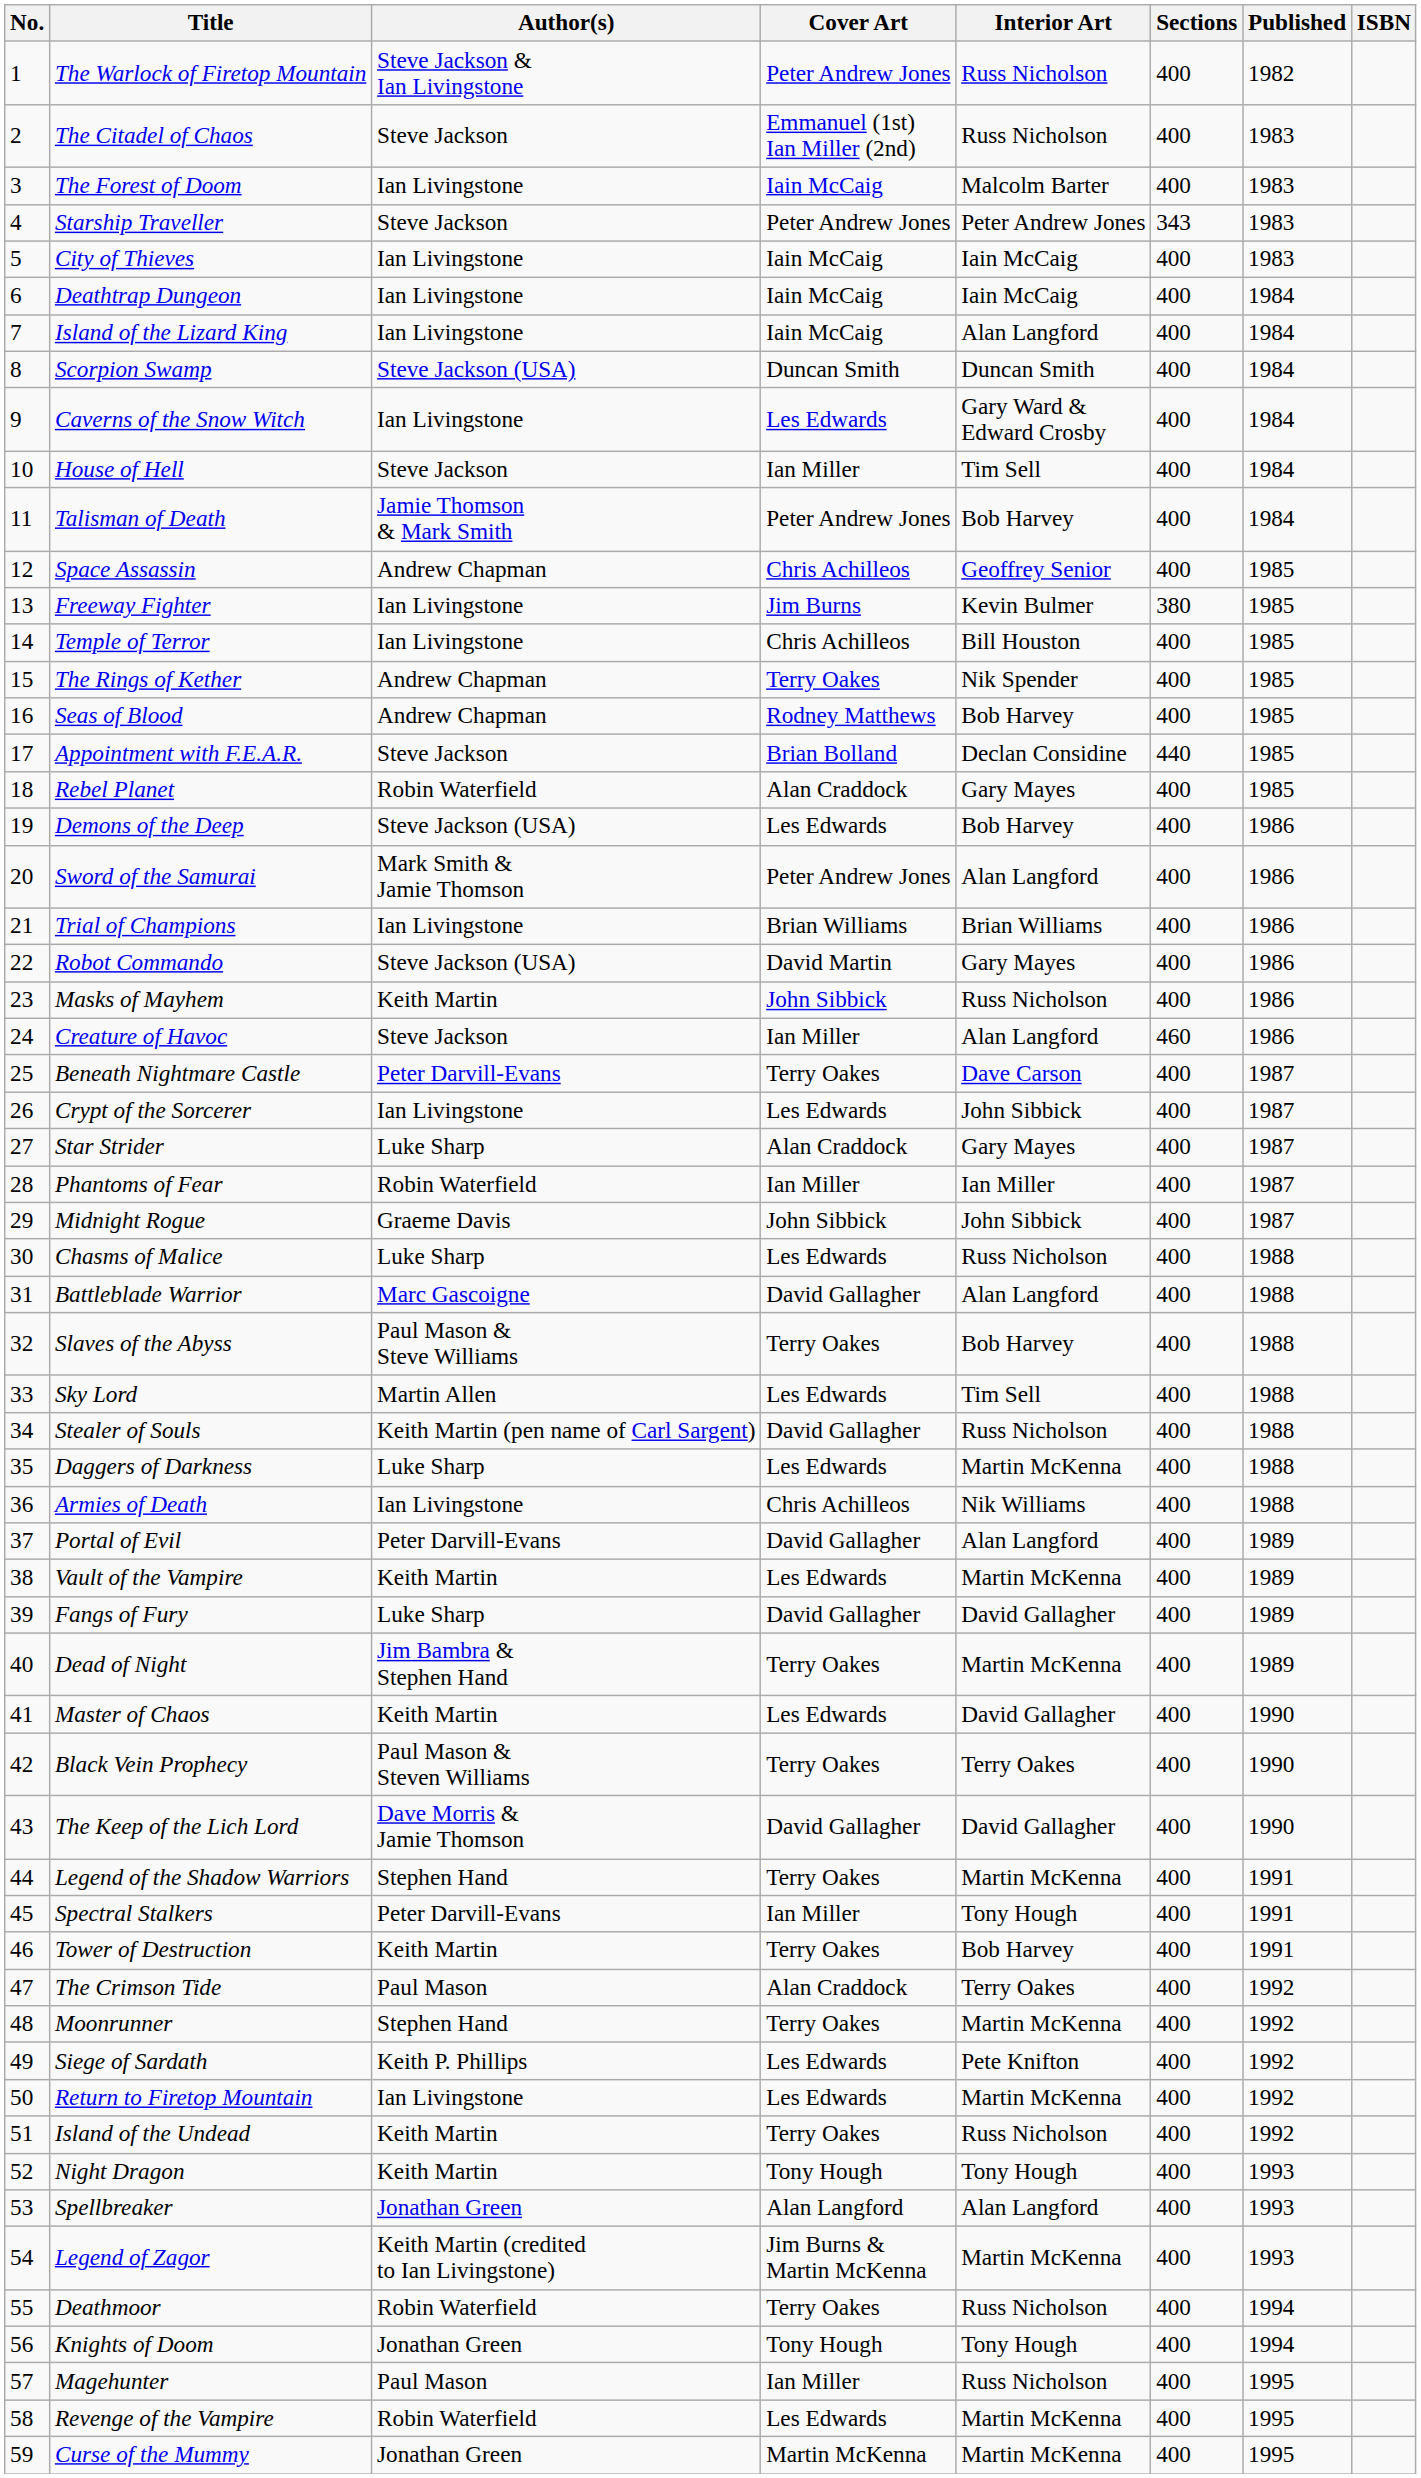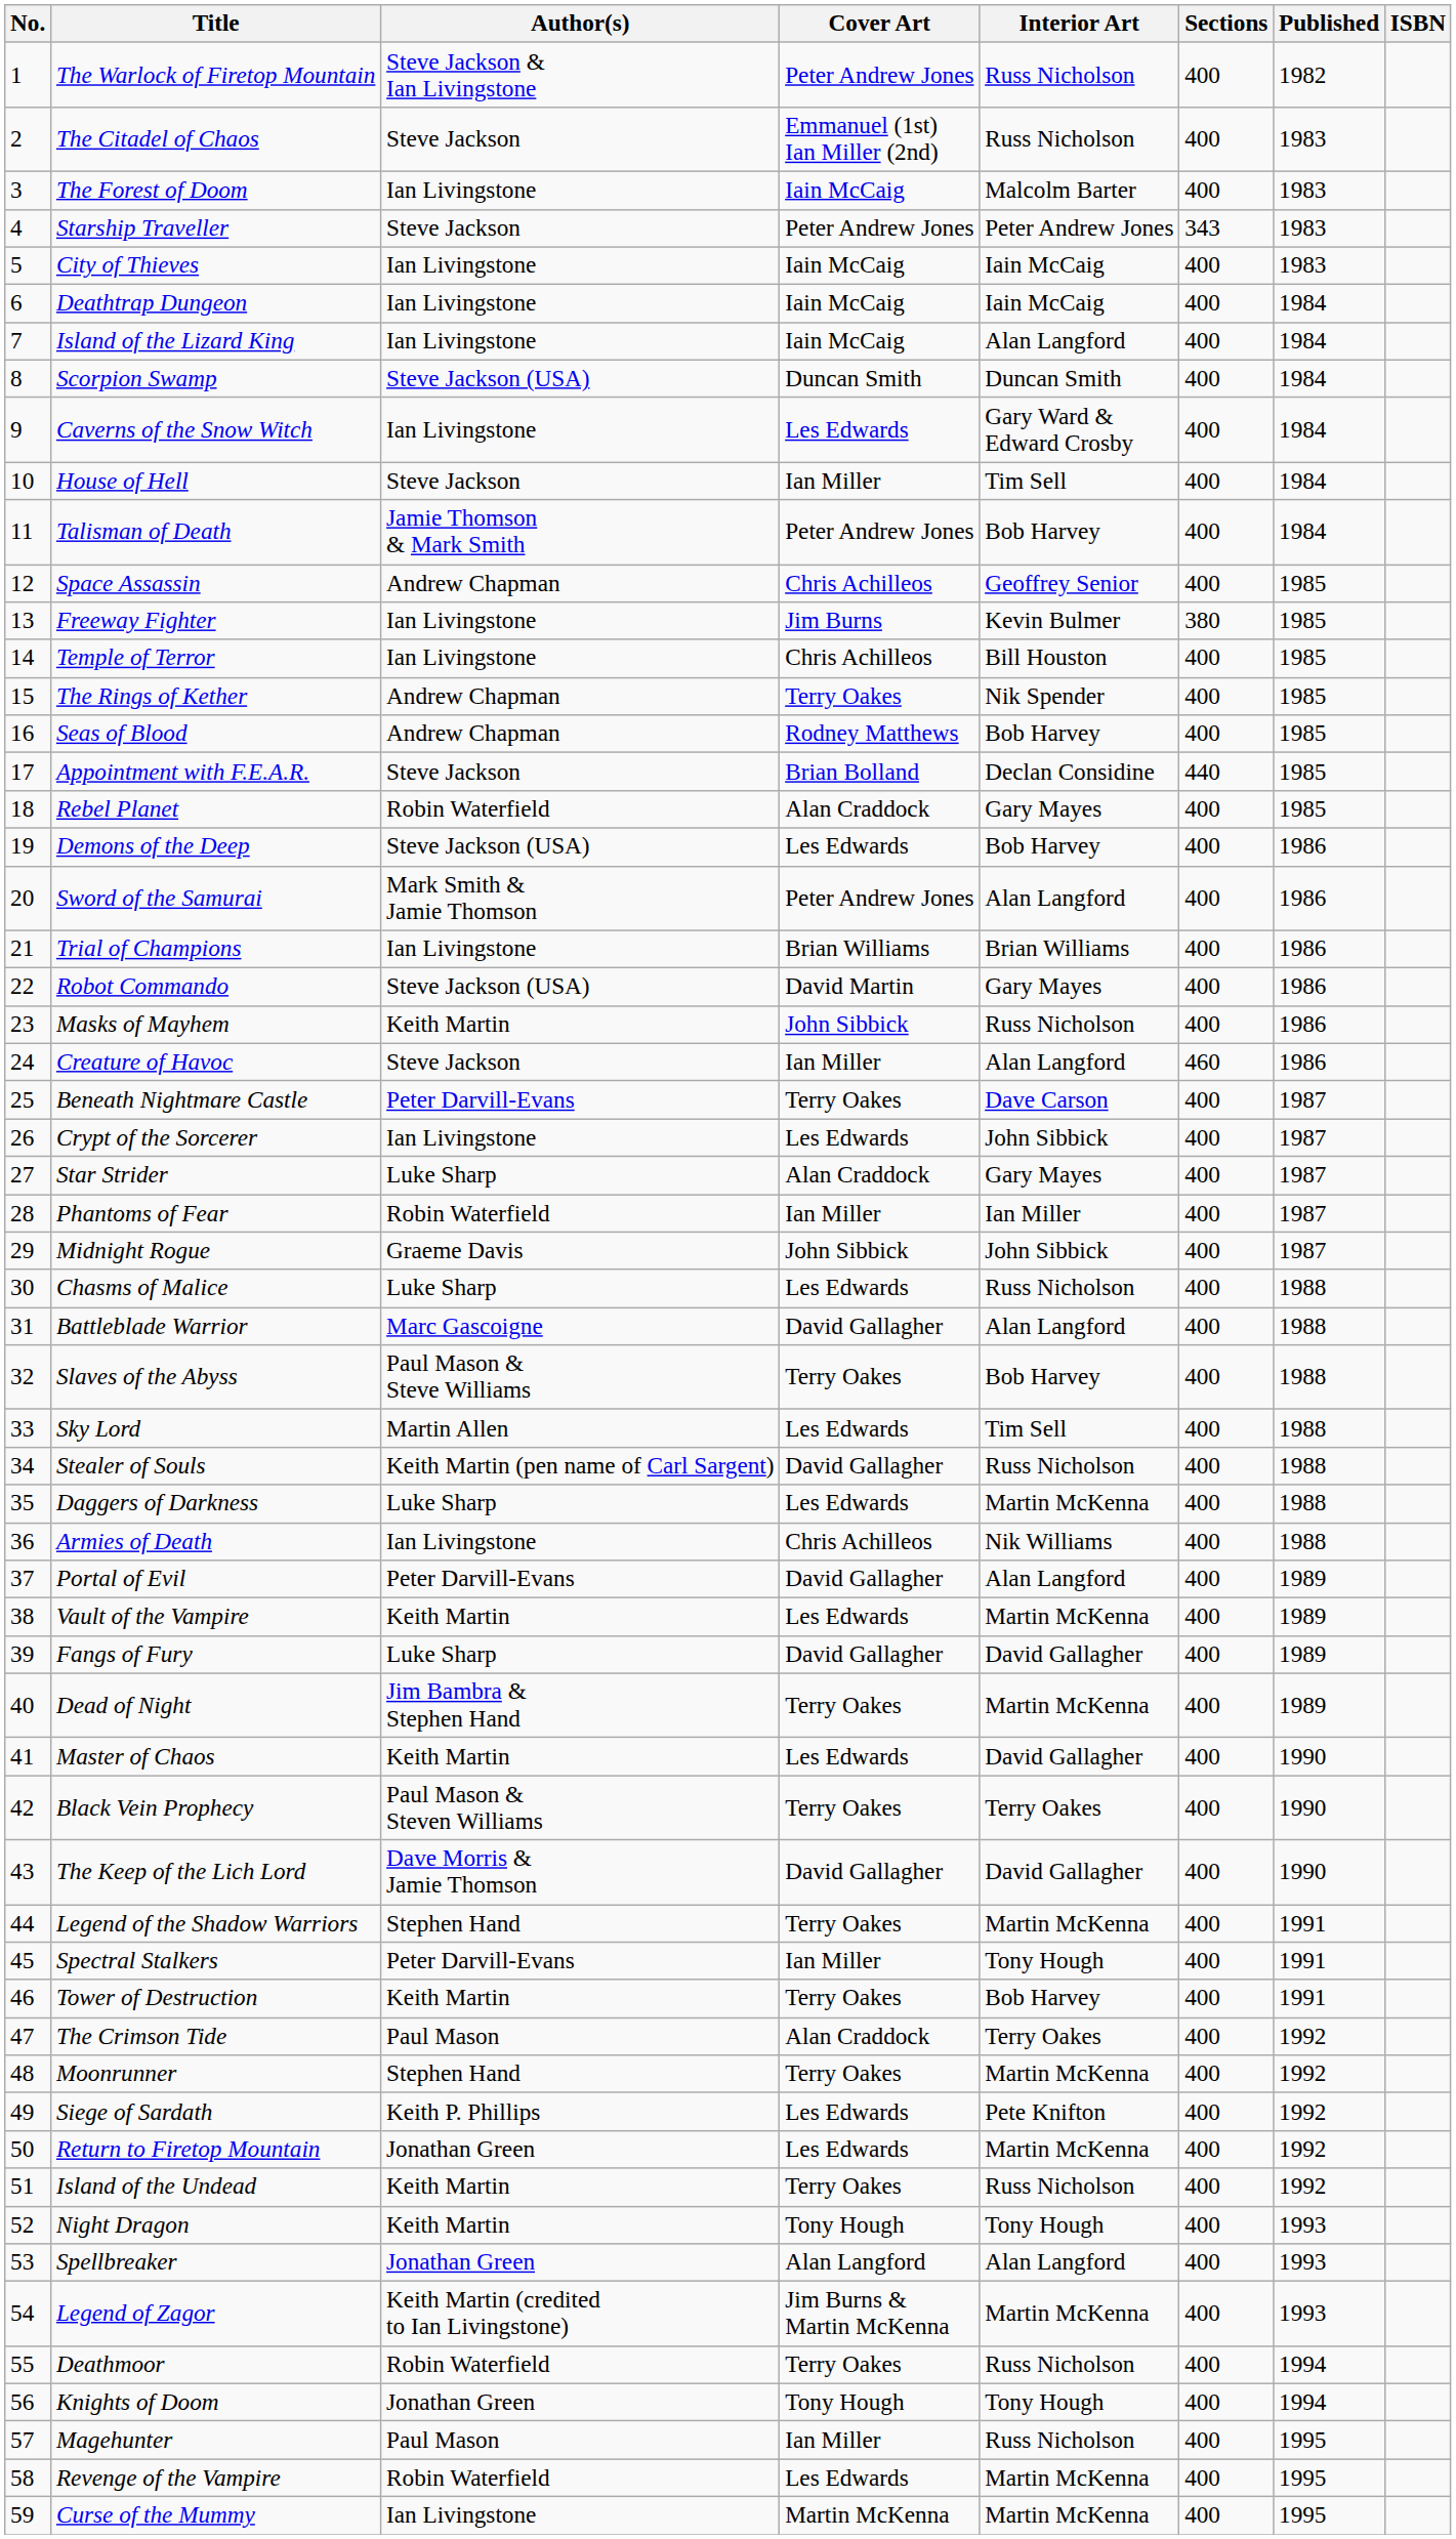Return to Firetop Mountain | Author(s): Ian Livingstone -> Jonathan Green
Curse of the Mummy | Author(s): Jonathan Green -> Ian Livingstone
